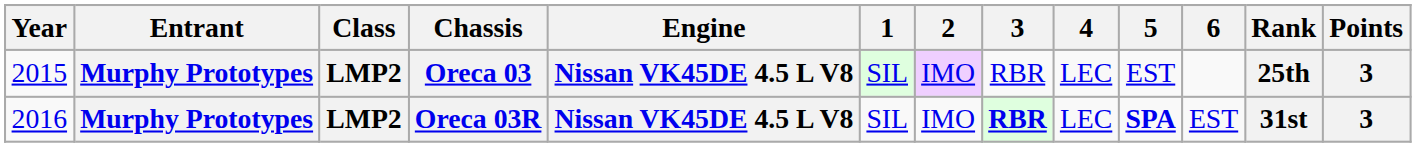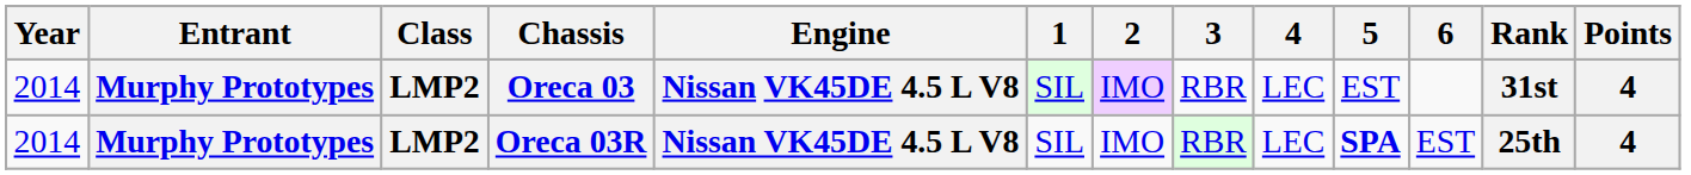Oreca 03 | Year: 2015 -> 2014
Oreca 03 | Rank: 25th -> 31st
Oreca 03 | Points: 3 -> 4
Oreca 03R | Year: 2016 -> 2014
Oreca 03R | 3: bold -> normal
Oreca 03R | Rank: 31st -> 25th
Oreca 03R | Points: 3 -> 4
